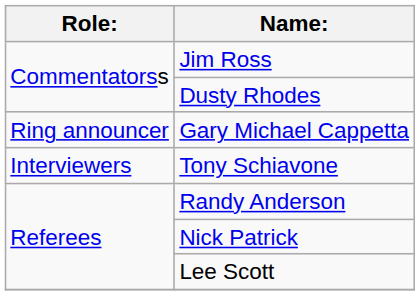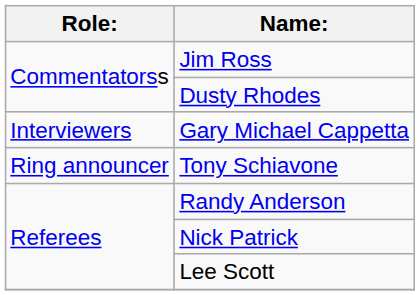Gary Michael Cappetta | Role:: Ring announcer -> Interviewers
Tony Schiavone | Role:: Interviewers -> Ring announcer
